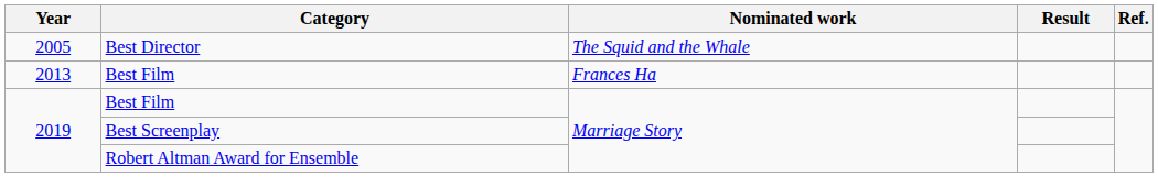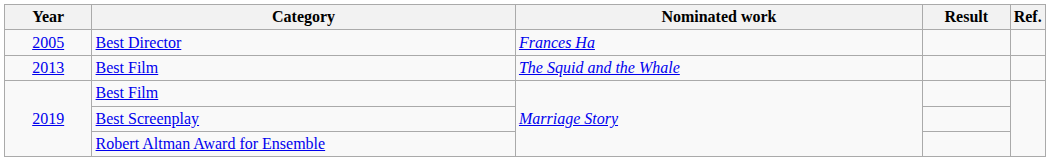Best Director | Nominated work: The Squid and the Whale -> Frances Ha
2013 / Best Film | Nominated work: Frances Ha -> The Squid and the Whale
